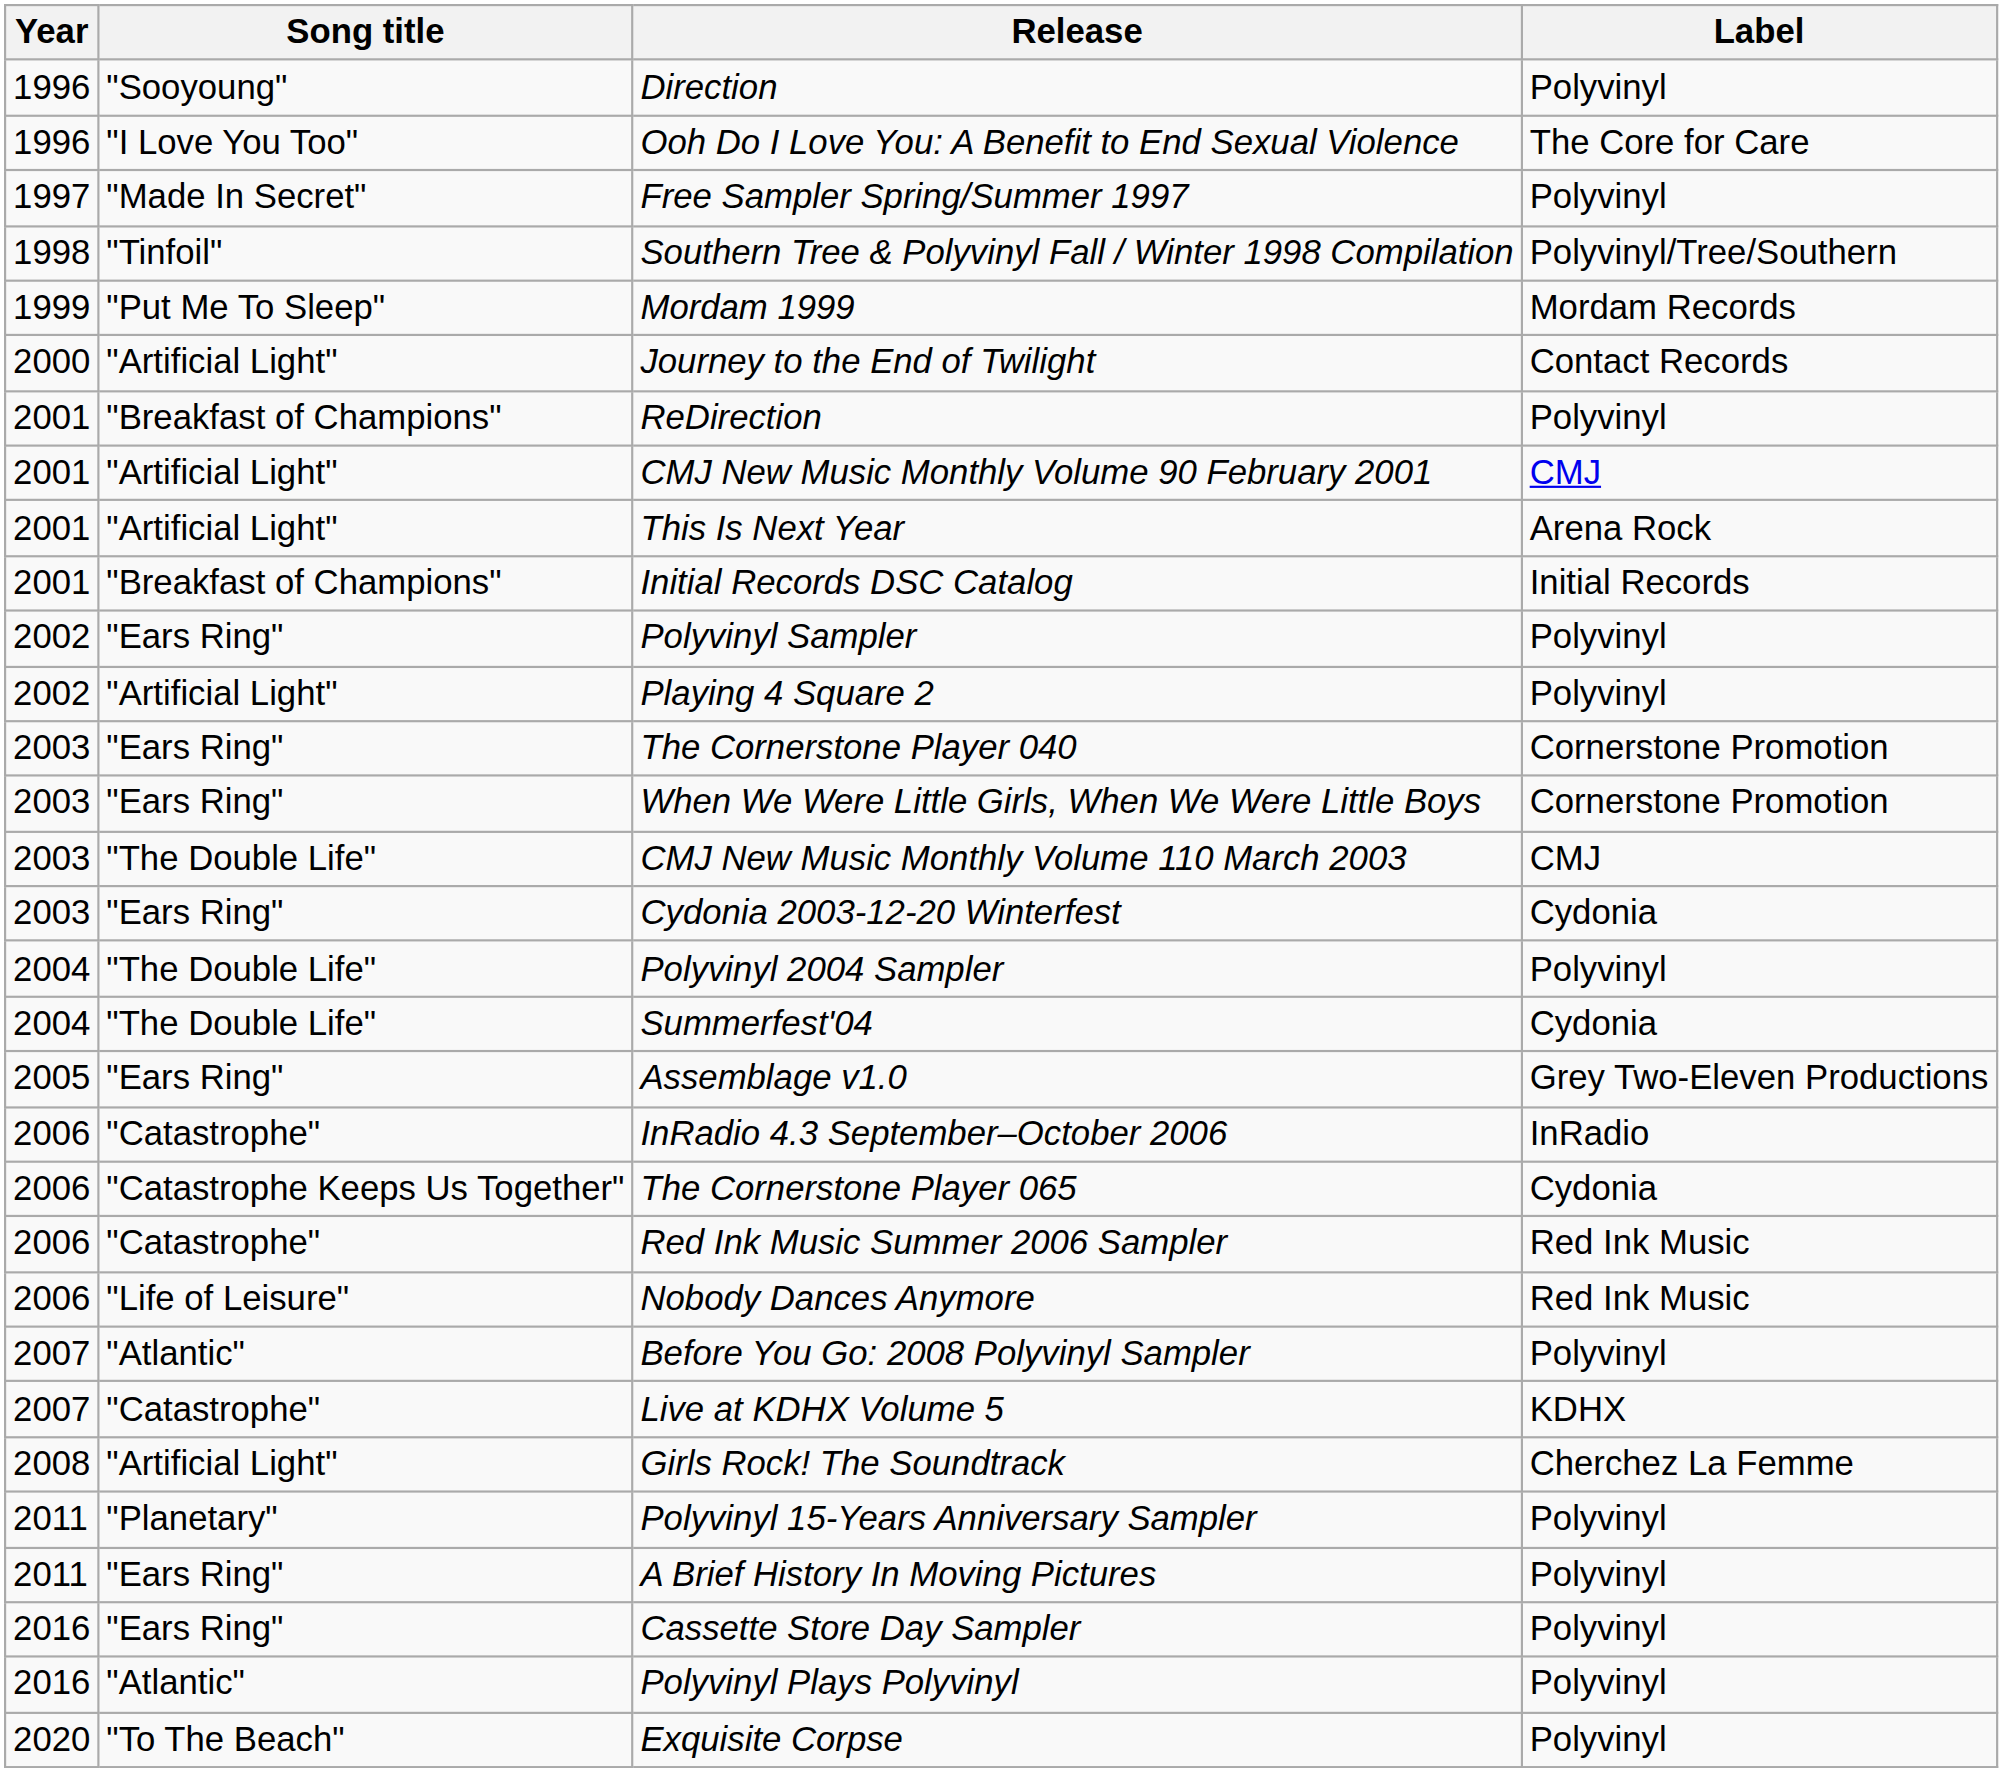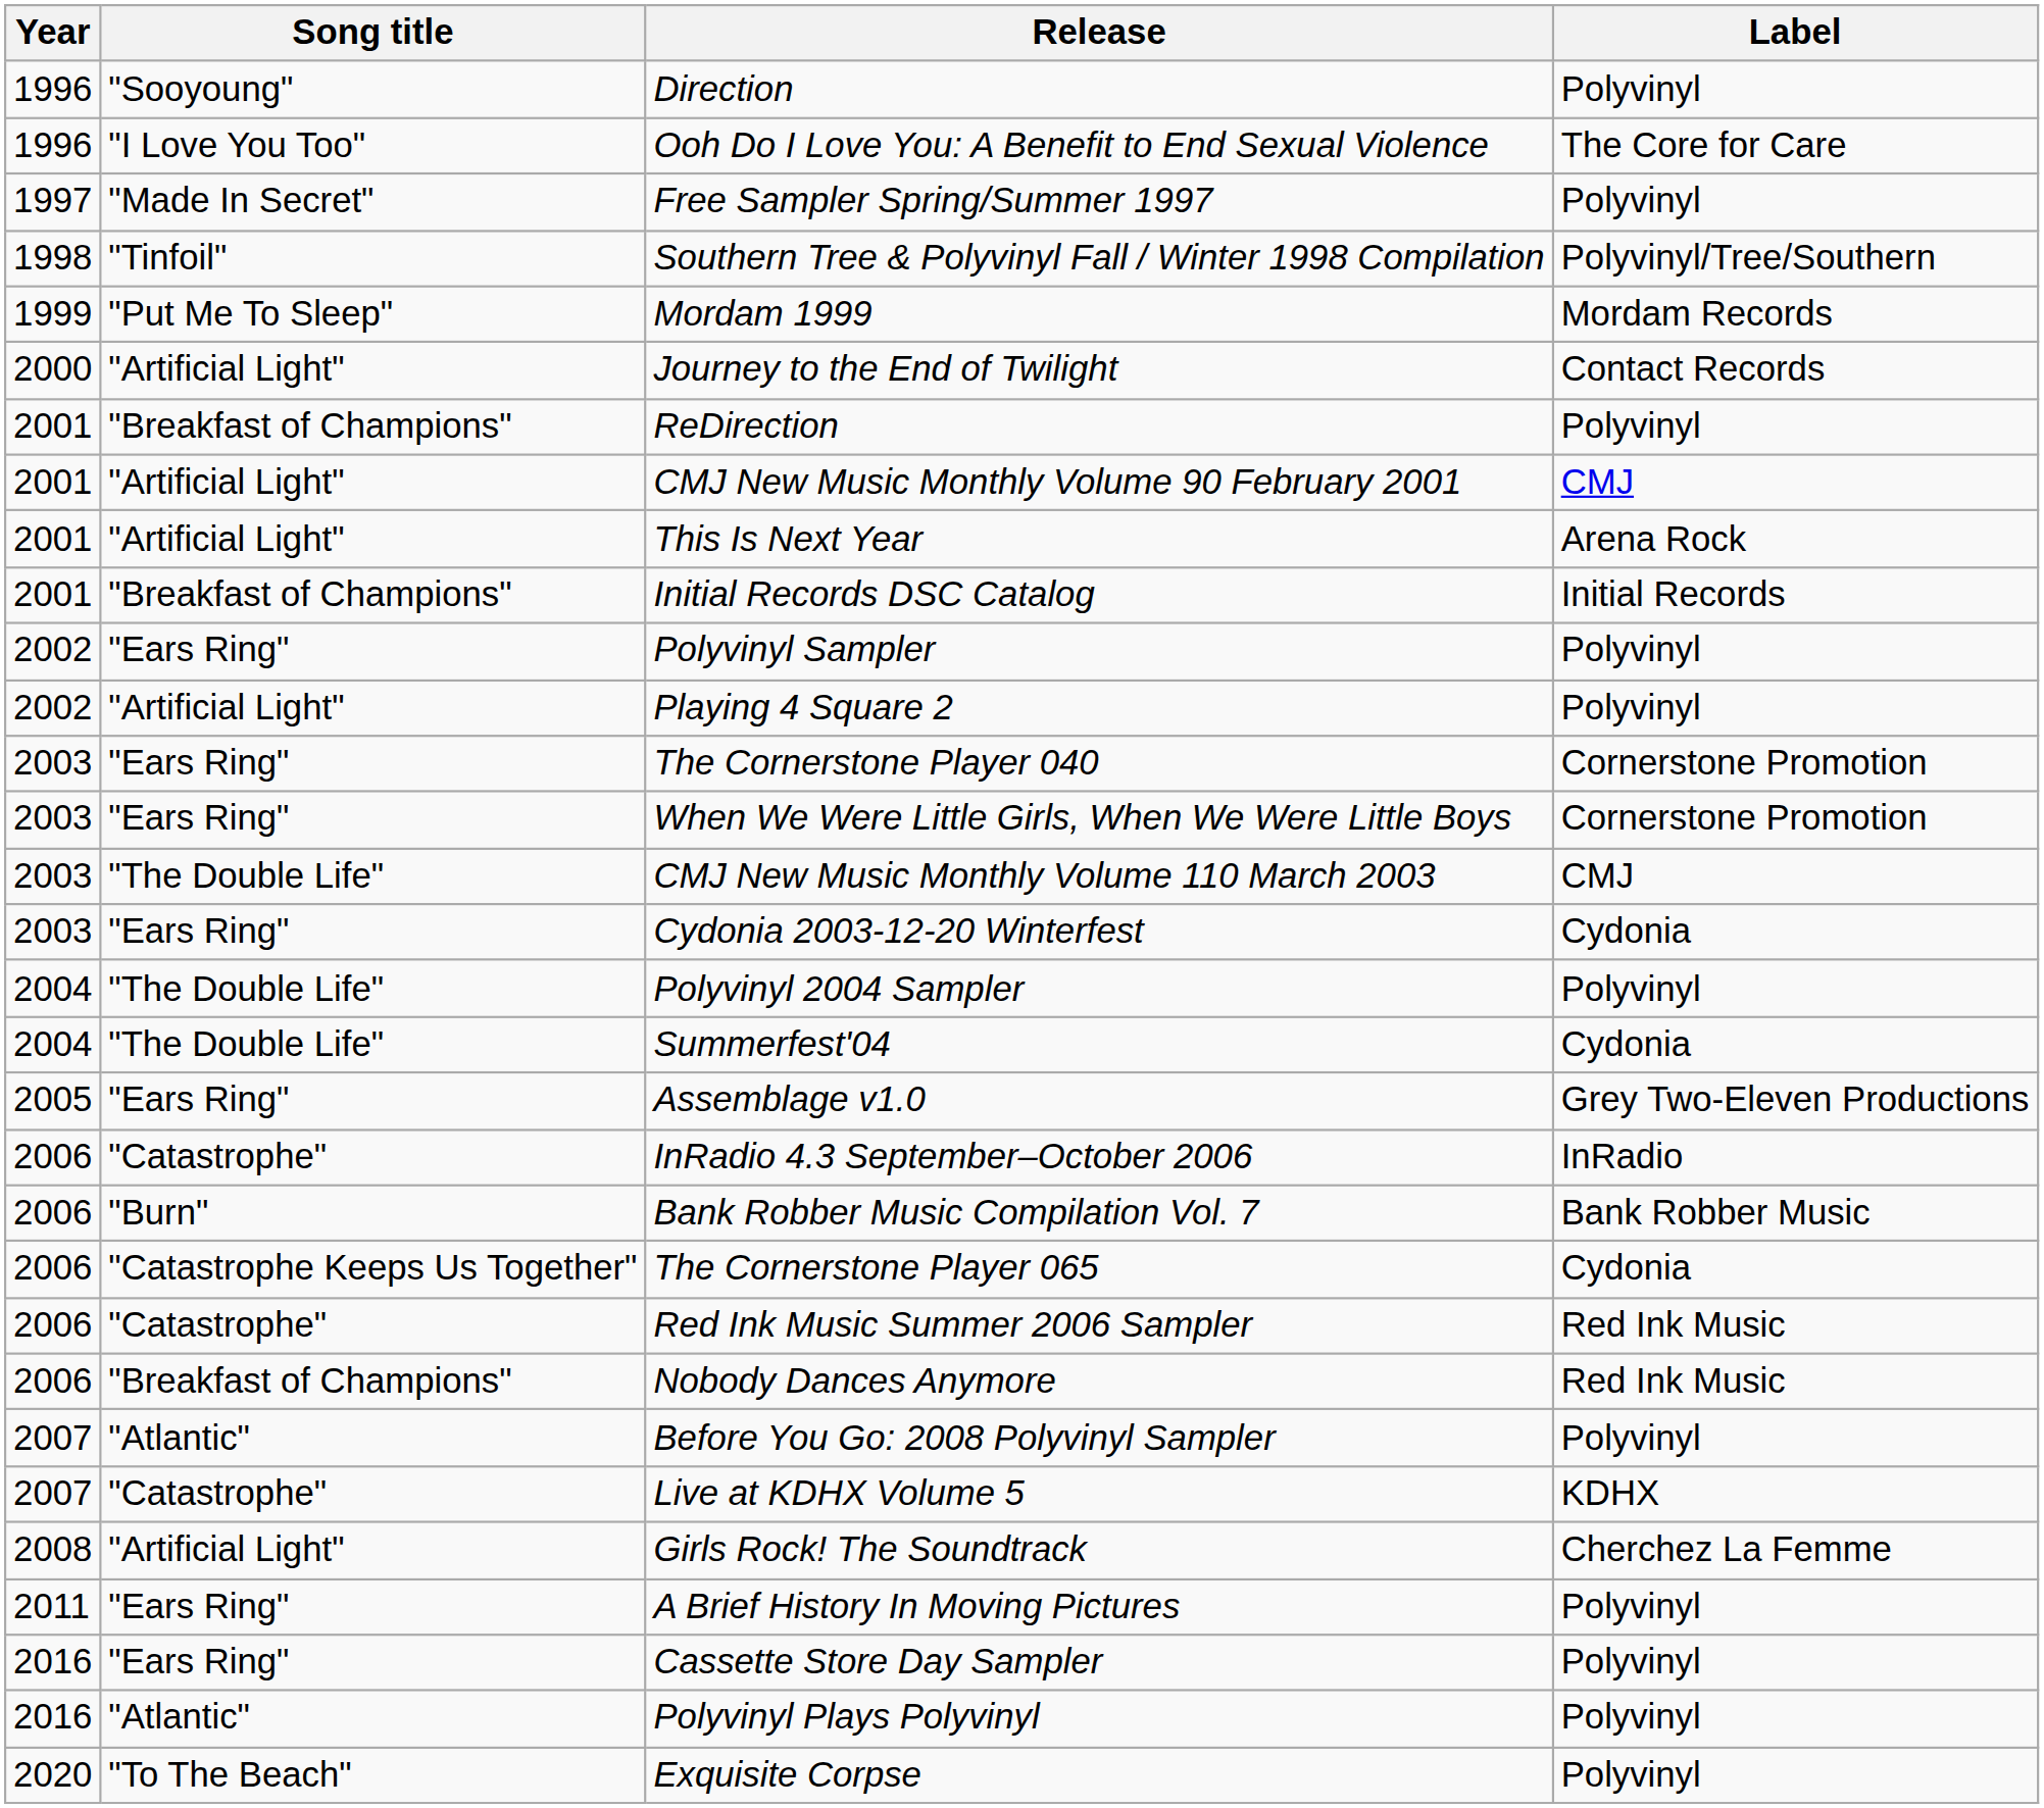+ row: 2006 | "Burn" | Bank Robber Music Compilation Vol. 7 | Bank Robber Music
Nobody Dances Anymore | Song title: "Life of Leisure" -> "Breakfast of Champions"
- row: 2011 | "Planetary" | Polyvinyl 15-Years Anniversary Sampler | Polyvinyl
